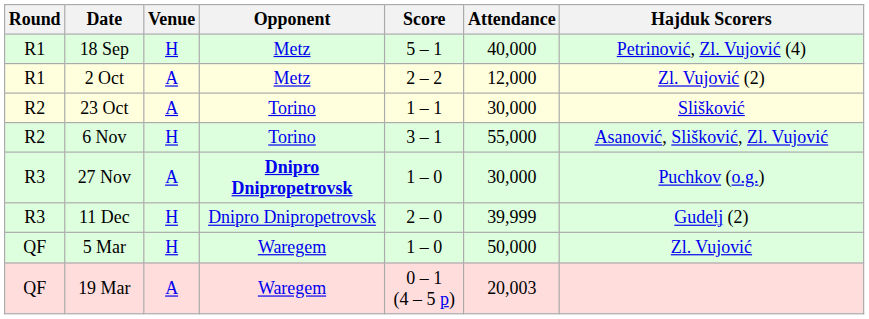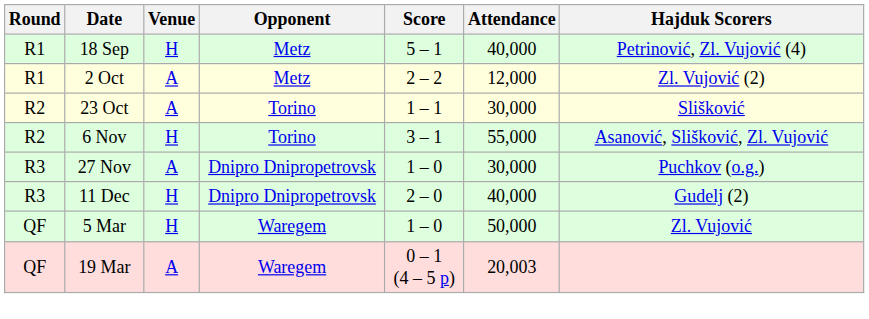27 Nov | Opponent: bold -> normal
11 Dec | Attendance: 39,999 -> 40,000
